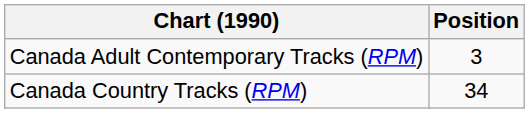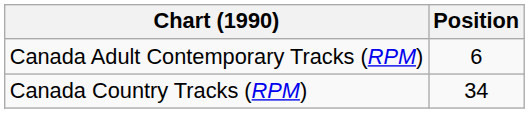Canada Adult Contemporary Tracks (RPM) | Position: 3 -> 6
